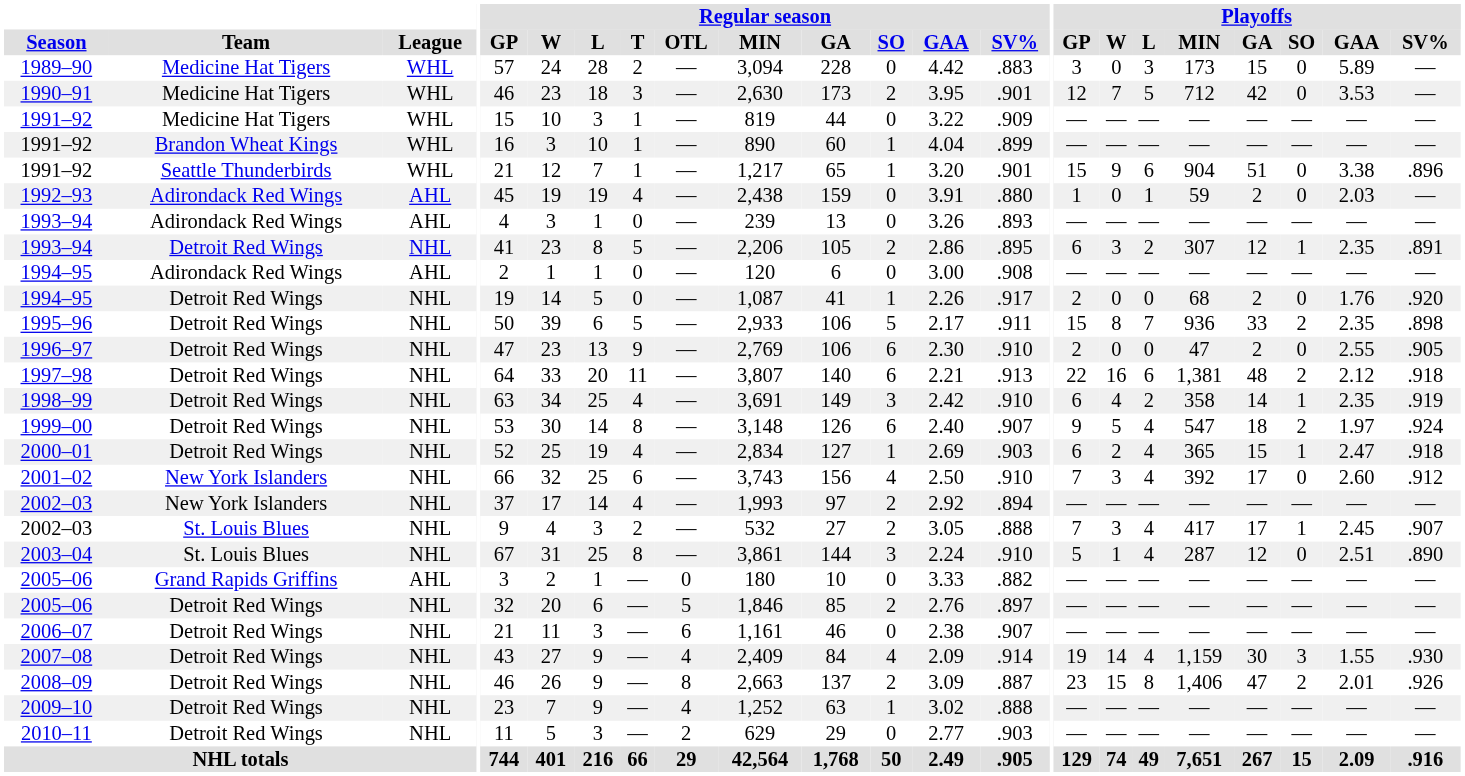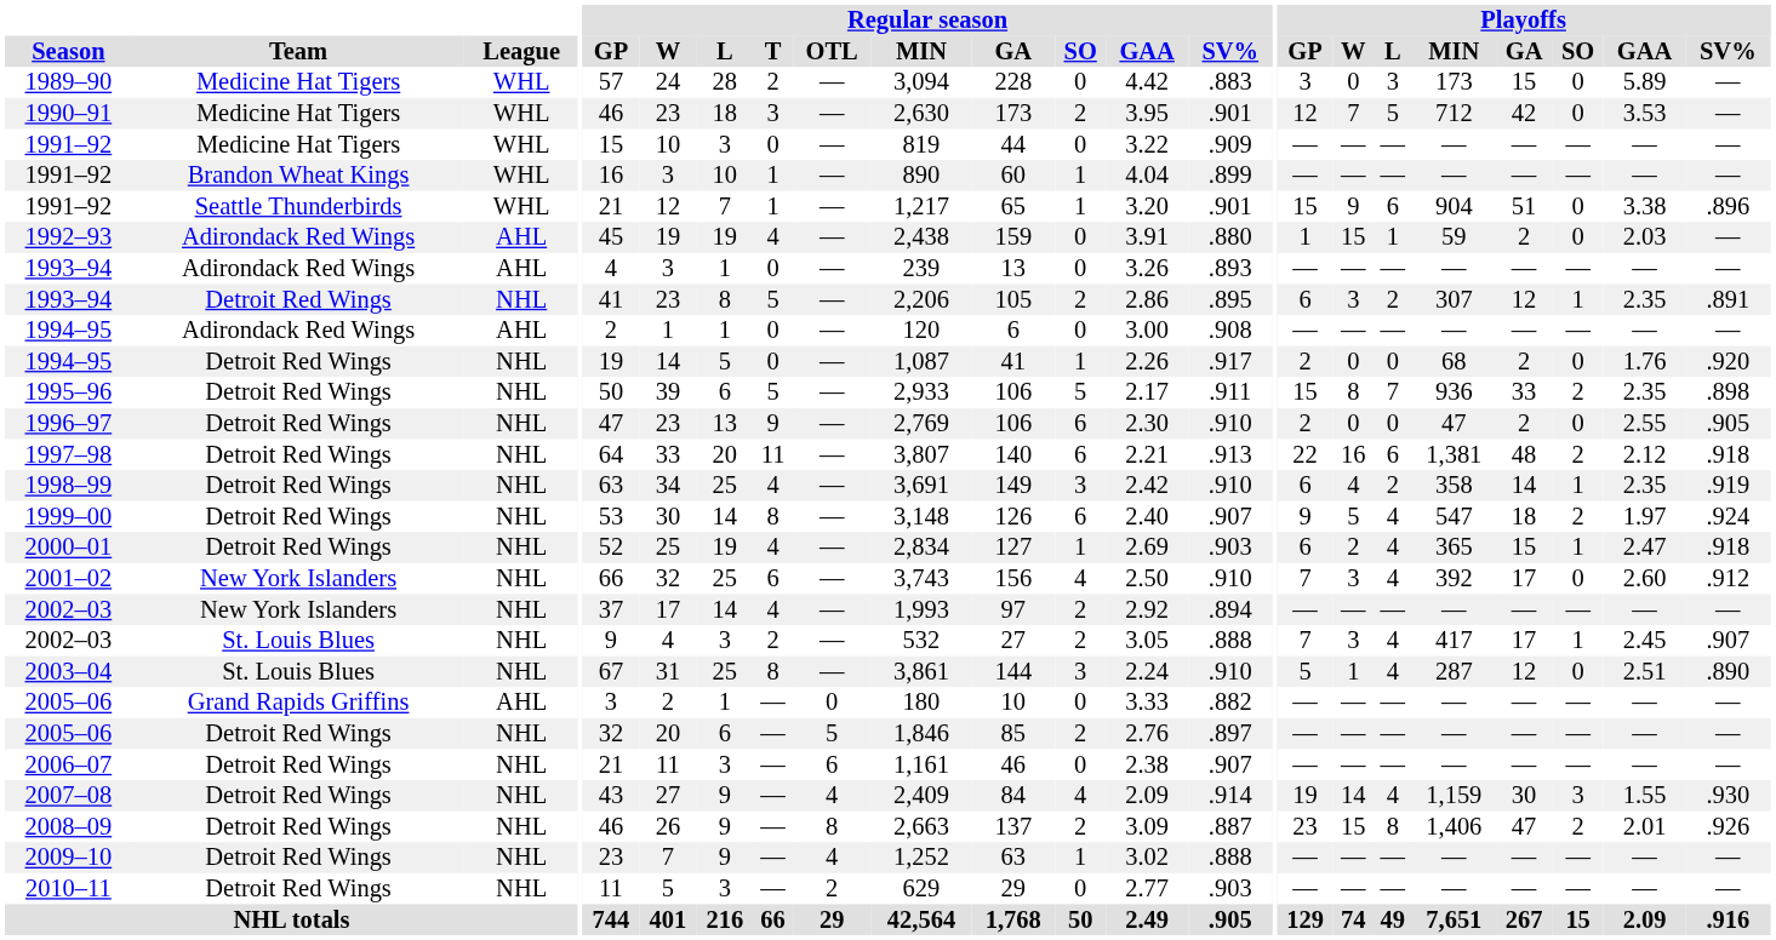1991–92 / Medicine Hat Tigers | Regular season / T: 1 -> 0
1992–93 | Playoffs / W: 0 -> 15
